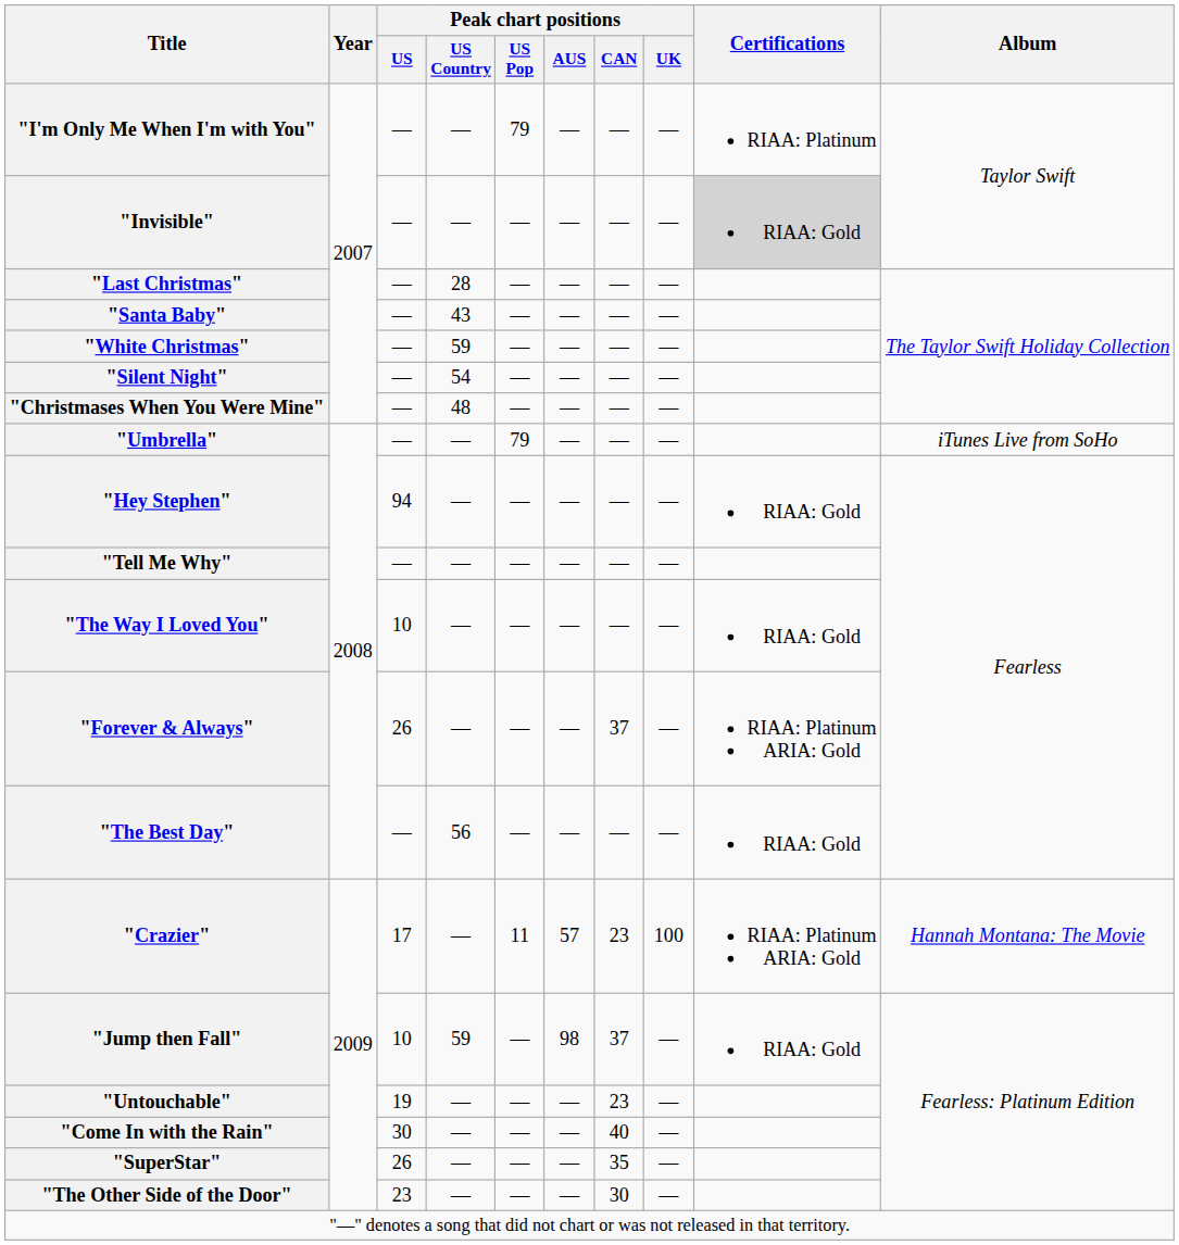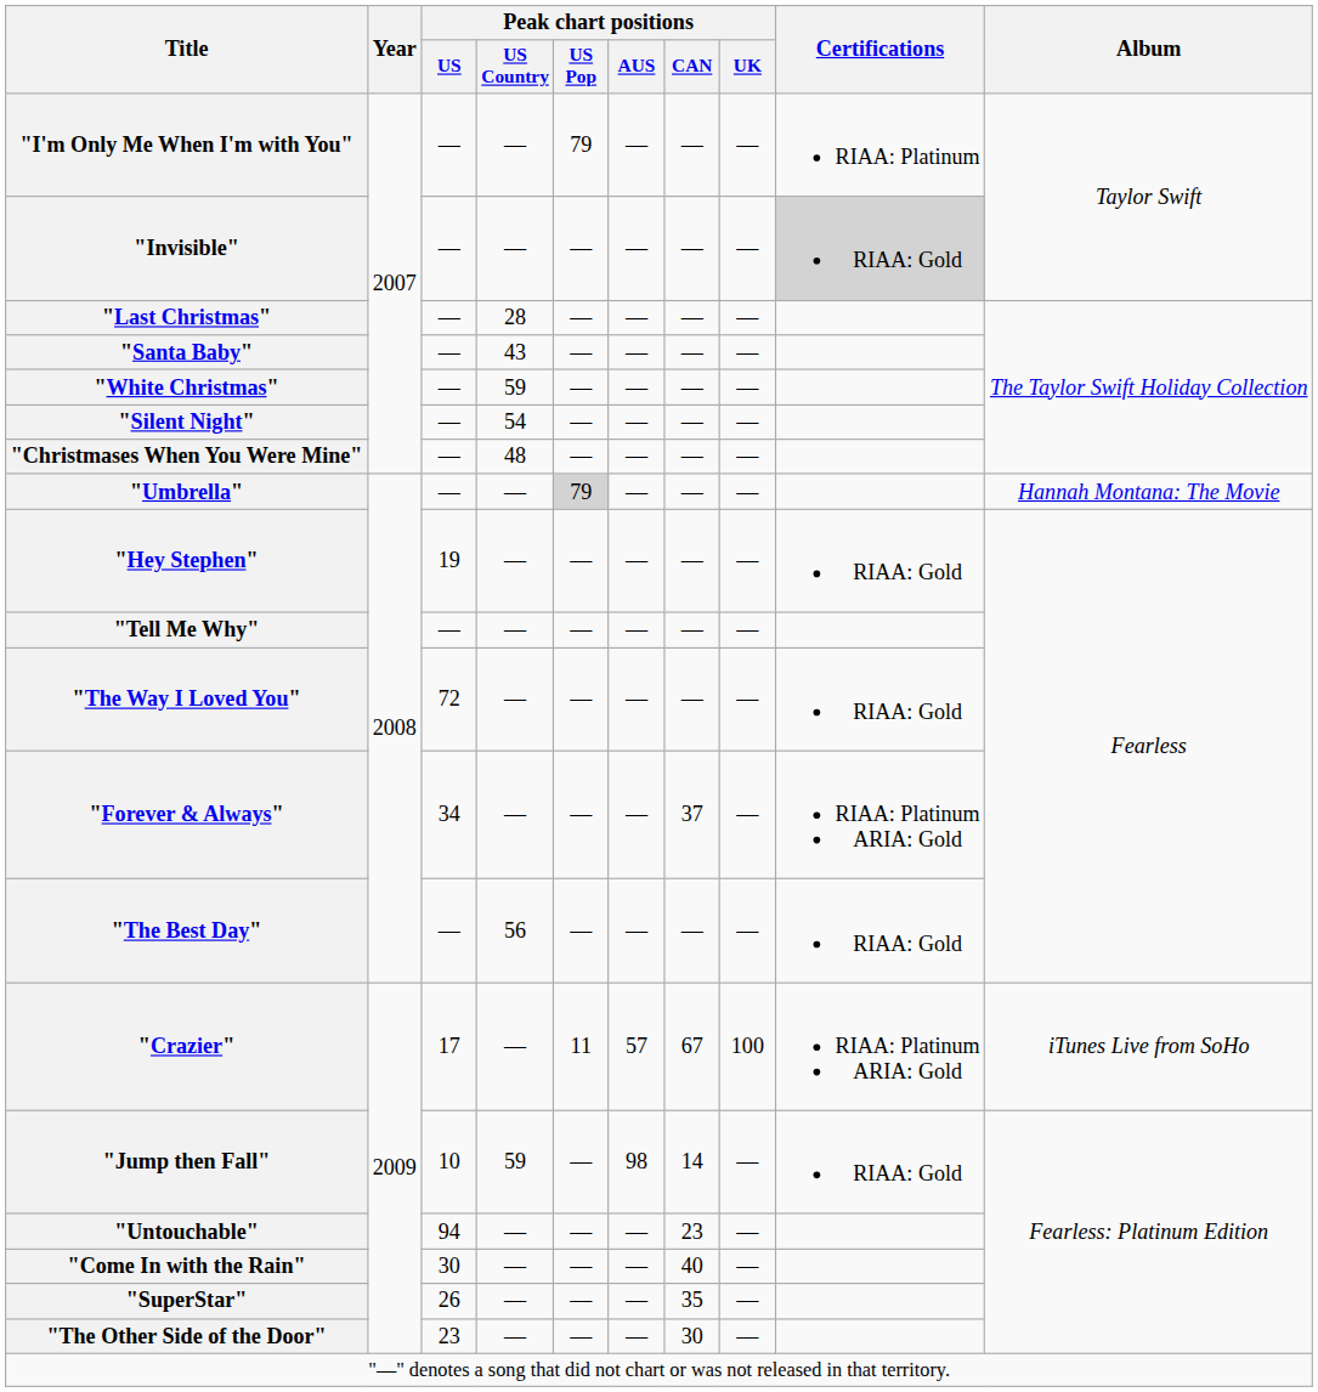"Umbrella" | Peak chart positions / US Pop: no background -> lightgrey background
"Umbrella" | Album: iTunes Live from SoHo -> Hannah Montana: The Movie
"Hey Stephen" | Peak chart positions / US: 94 -> 19
"The Way I Loved You" | Peak chart positions / US: 10 -> 72
"Forever & Always" | Peak chart positions / US: 26 -> 34
"Crazier" | Peak chart positions / CAN: 23 -> 67
"Crazier" | Album: Hannah Montana: The Movie -> iTunes Live from SoHo
"Jump then Fall" | Peak chart positions / CAN: 37 -> 14
"Untouchable" | Peak chart positions / US: 19 -> 94
